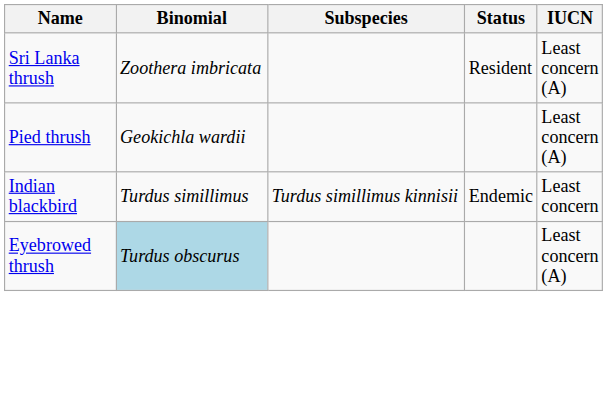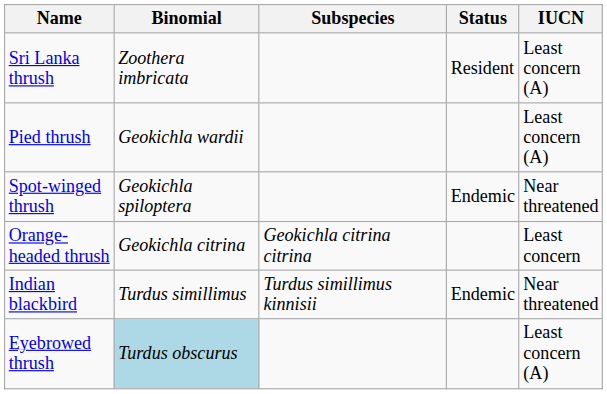+ row: Spot-winged thrush | Geokichla spiloptera | Endemic | Near threatened
+ row: Orange-headed thrush | Geokichla citrina | Geokichla citrina citrina | Least concern
Indian blackbird | IUCN: Least concern -> Near threatened
